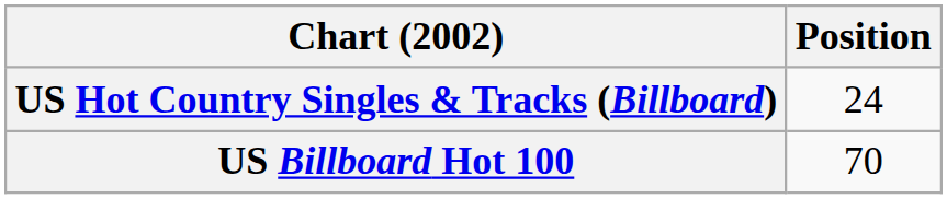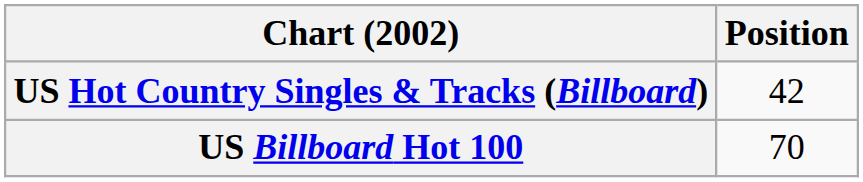US Hot Country Singles & Tracks (Billboard) | Position: 24 -> 42
